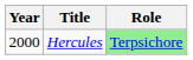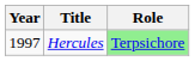Hercules | Year: 2000 -> 1997
